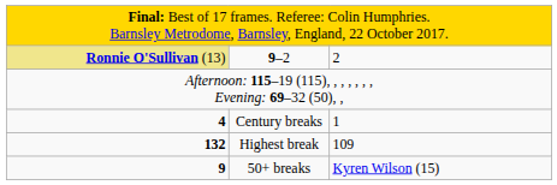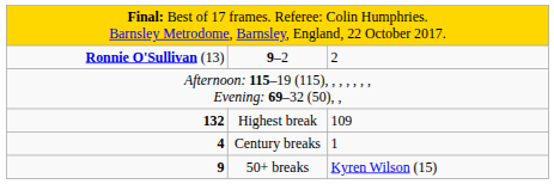9–2 | column 1: khaki background -> no background
rows swapped: Highest break <-> Century breaks
